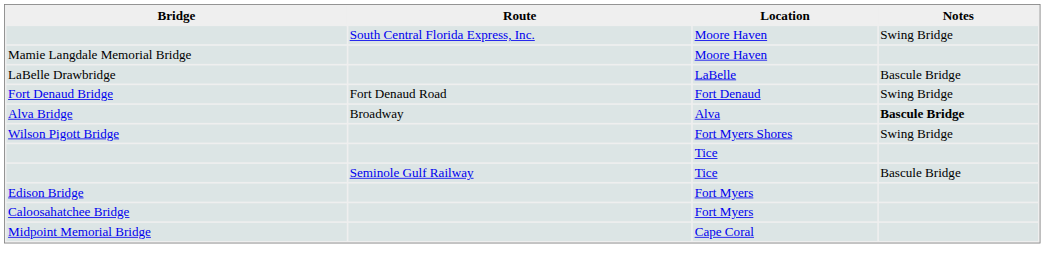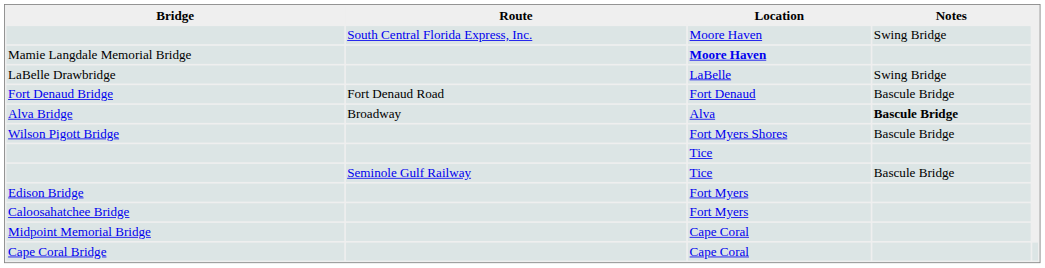Mamie Langdale Memorial Bridge | Location: normal -> bold
LaBelle Drawbridge | Notes: Bascule Bridge -> Swing Bridge
Fort Denaud Bridge | Notes: Swing Bridge -> Bascule Bridge
Wilson Pigott Bridge | Notes: Swing Bridge -> Bascule Bridge
+ row: Cape Coral Bridge | Cape Coral
